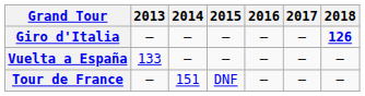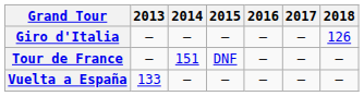Giro d'Italia | 2018: bold -> normal
rows swapped: Tour de France <-> Vuelta a España
